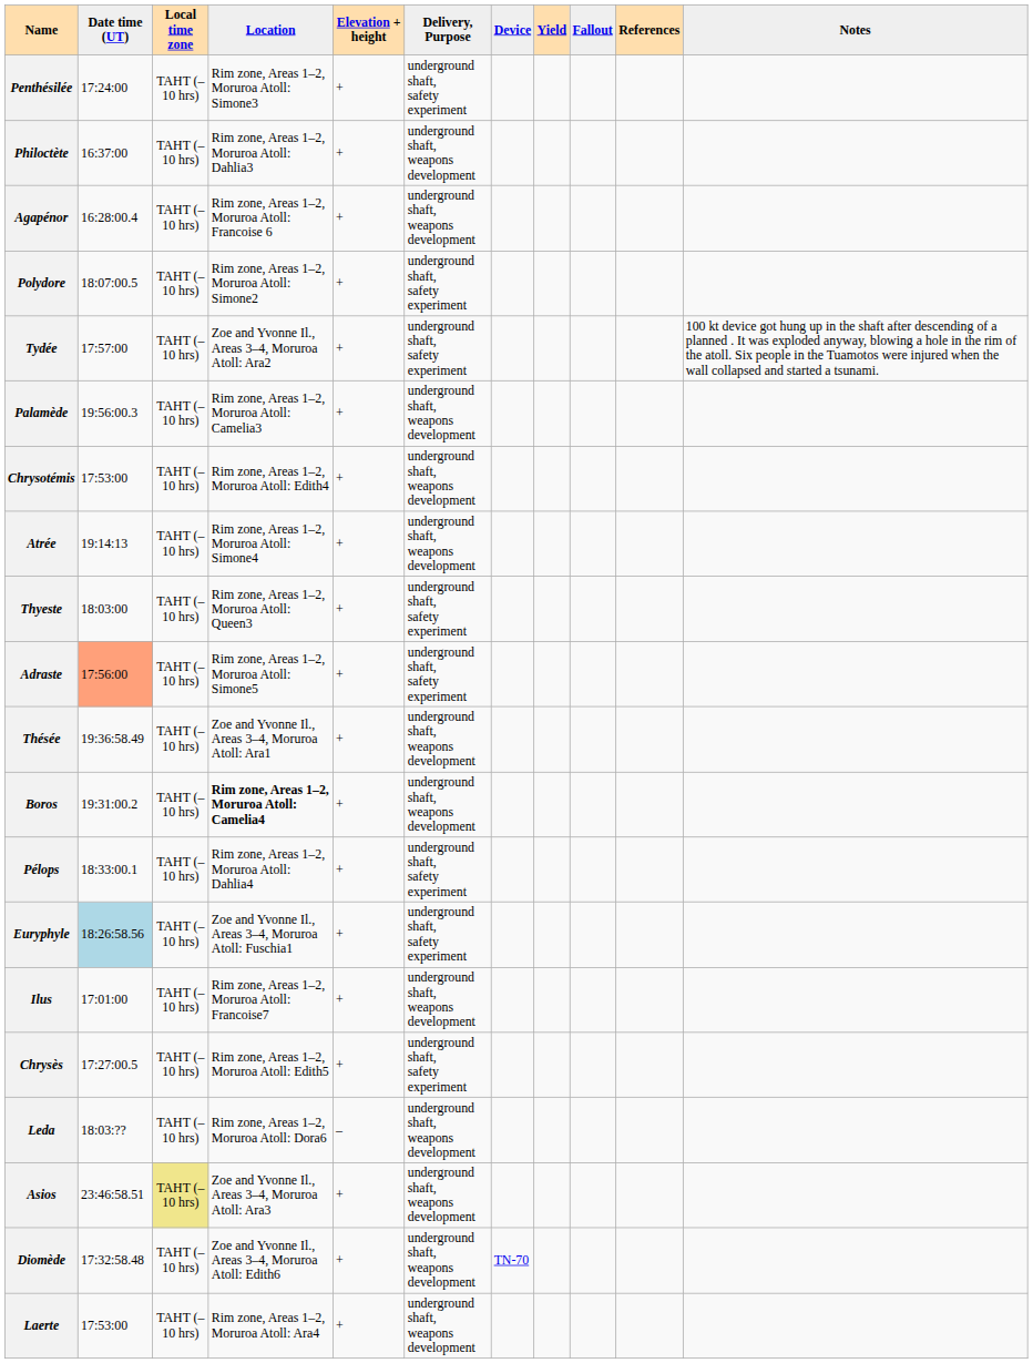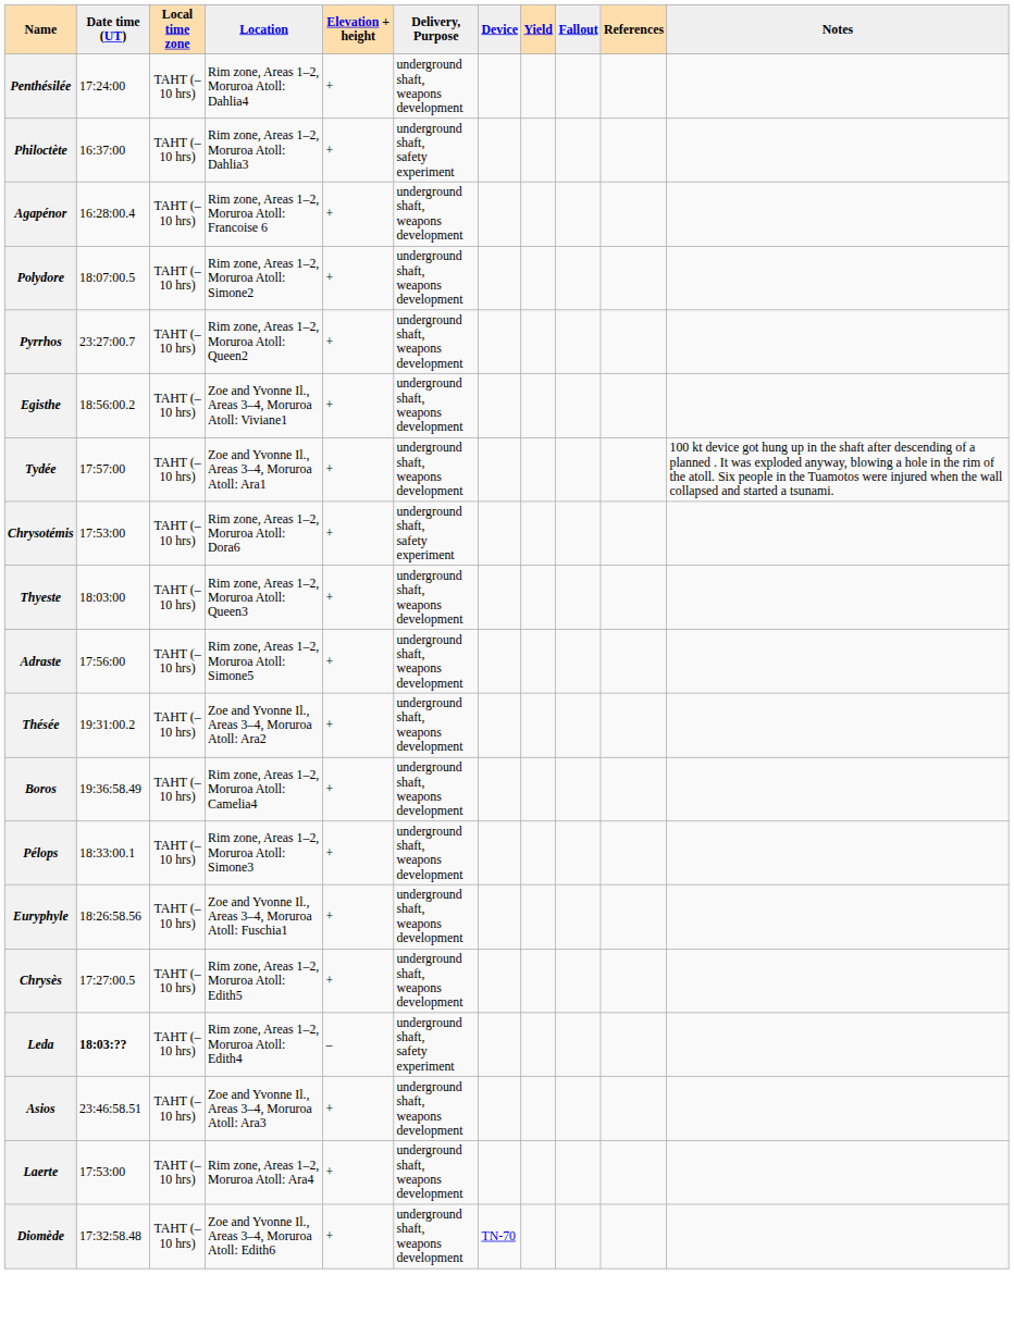Penthésilée | Location: Rim zone, Areas 1–2, Moruroa Atoll: Simone3 -> Rim zone, Areas 1–2, Moruroa Atoll: Dahlia4
Penthésilée | Delivery, Purpose: underground shaft, safety experiment -> underground shaft, weapons development
Philoctète | Delivery, Purpose: underground shaft, weapons development -> underground shaft, safety experiment
Polydore | Delivery, Purpose: underground shaft, safety experiment -> underground shaft, weapons development
+ row: Pyrrhos | 23:27:00.7 | TAHT (–10 hrs) | Rim zone, Areas 1–2, Moruroa Atoll: Queen2 | + | underground shaft, weapons development
+ row: Egisthe | 18:56:00.2 | TAHT (–10 hrs) | Zoe and Yvonne Il., Areas 3–4, Moruroa Atoll: Viviane1 | + | underground shaft, weapons development
Tydée | Location: Zoe and Yvonne Il., Areas 3–4, Moruroa Atoll: Ara2 -> Zoe and Yvonne Il., Areas 3–4, Moruroa Atoll: Ara1
Tydée | Delivery, Purpose: underground shaft, safety experiment -> underground shaft, weapons development
- row: Palamède | 19:56:00.3 | TAHT (–10 hrs) | Rim zone, Areas 1–2, Moruroa Atoll: Camelia3 | + | underground shaft, weapons development
Chrysotémis | Location: Rim zone, Areas 1–2, Moruroa Atoll: Edith4 -> Rim zone, Areas 1–2, Moruroa Atoll: Dora6
Chrysotémis | Delivery, Purpose: underground shaft, weapons development -> underground shaft, safety experiment
- row: Atrée | 19:14:13 | TAHT (–10 hrs) | Rim zone, Areas 1–2, Moruroa Atoll: Simone4 | + | underground shaft, weapons development
Thyeste | Delivery, Purpose: underground shaft, safety experiment -> underground shaft, weapons development
Adraste | Date time (UT): lightsalmon background -> no background
Adraste | Delivery, Purpose: underground shaft, safety experiment -> underground shaft, weapons development
Thésée | Date time (UT): 19:36:58.49 -> 19:31:00.2
Thésée | Location: Zoe and Yvonne Il., Areas 3–4, Moruroa Atoll: Ara1 -> Zoe and Yvonne Il., Areas 3–4, Moruroa Atoll: Ara2
Boros | Date time (UT): 19:31:00.2 -> 19:36:58.49
Boros | Location: bold -> normal
Pélops | Location: Rim zone, Areas 1–2, Moruroa Atoll: Dahlia4 -> Rim zone, Areas 1–2, Moruroa Atoll: Simone3
Pélops | Delivery, Purpose: underground shaft, safety experiment -> underground shaft, weapons development
Euryphyle | Date time (UT): lightblue background -> no background
Euryphyle | Delivery, Purpose: underground shaft, safety experiment -> underground shaft, weapons development
- row: Ilus | 17:01:00 | TAHT (–10 hrs) | Rim zone, Areas 1–2, Moruroa Atoll: Francoise7 | + | underground shaft, weapons development
Chrysès | Delivery, Purpose: underground shaft, safety experiment -> underground shaft, weapons development
Leda | Date time (UT): normal -> bold
Leda | Location: Rim zone, Areas 1–2, Moruroa Atoll: Dora6 -> Rim zone, Areas 1–2, Moruroa Atoll: Edith4
Leda | Delivery, Purpose: underground shaft, weapons development -> underground shaft, safety experiment
Asios | Local time zone: khaki background -> no background
rows swapped: Laerte <-> Diomède
